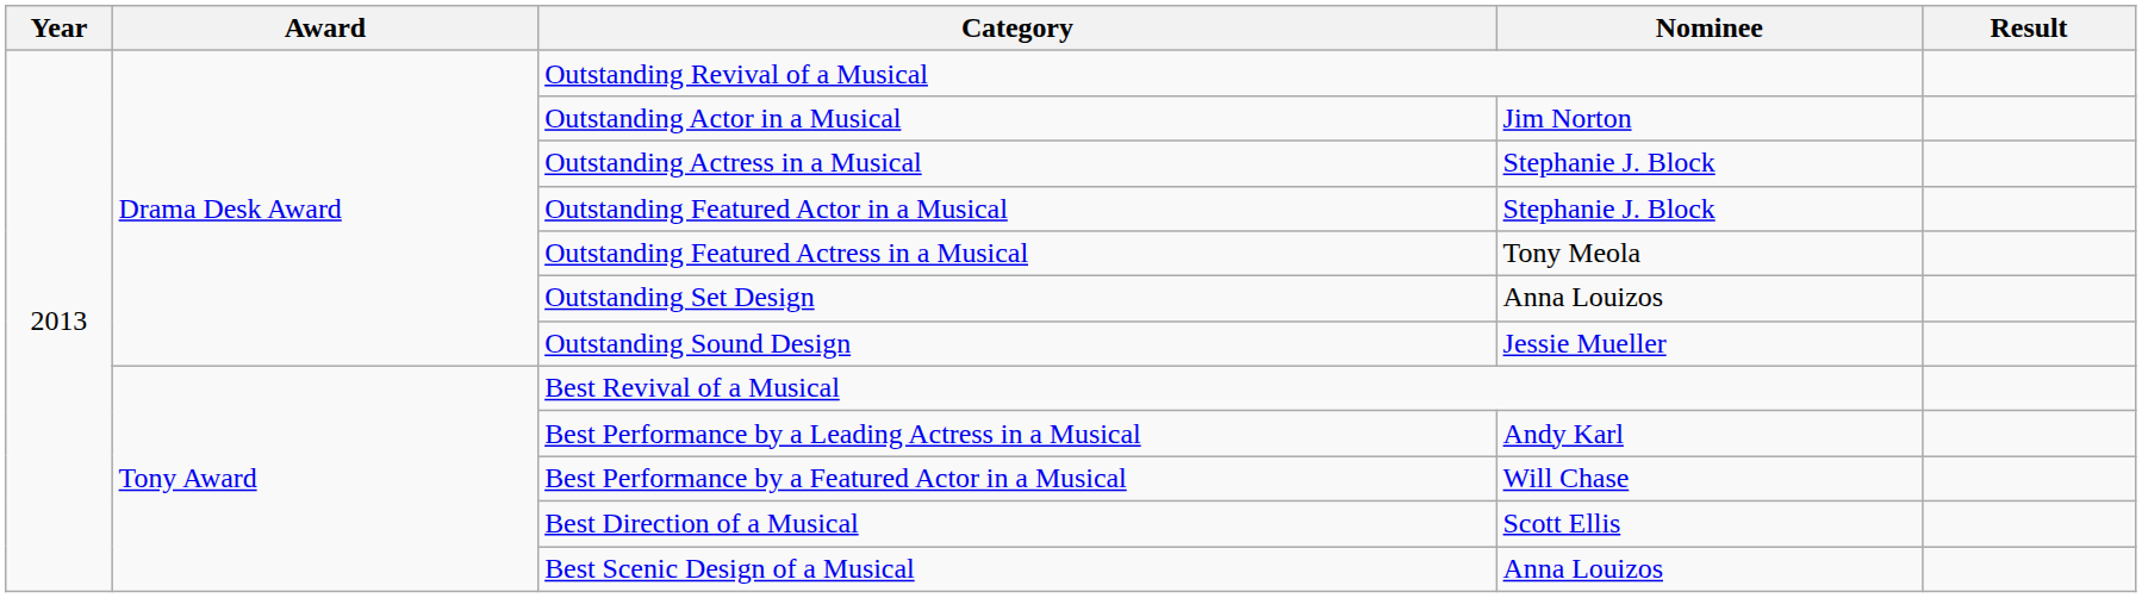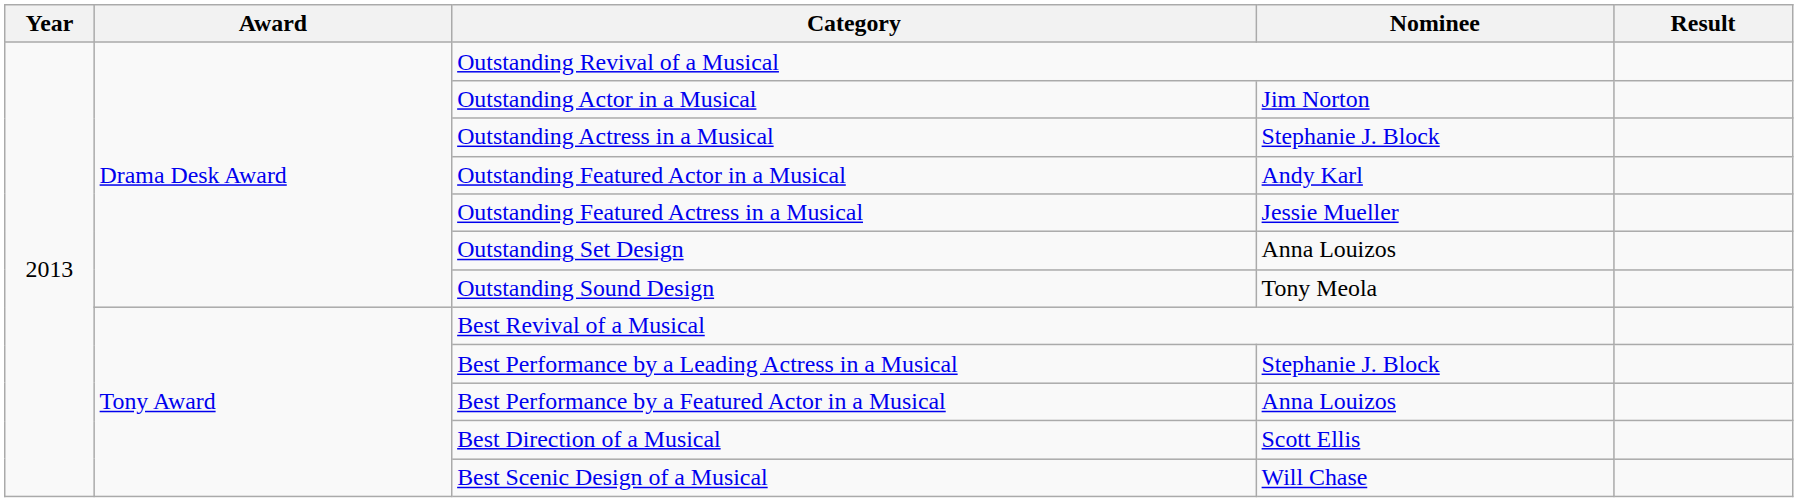Outstanding Featured Actor in a Musical | Nominee: Stephanie J. Block -> Andy Karl
Outstanding Featured Actress in a Musical | Nominee: Tony Meola -> Jessie Mueller
Outstanding Sound Design | Nominee: Jessie Mueller -> Tony Meola
Best Performance by a Leading Actress in a Musical | Nominee: Andy Karl -> Stephanie J. Block
Best Performance by a Featured Actor in a Musical | Nominee: Will Chase -> Anna Louizos
Best Scenic Design of a Musical | Nominee: Anna Louizos -> Will Chase
